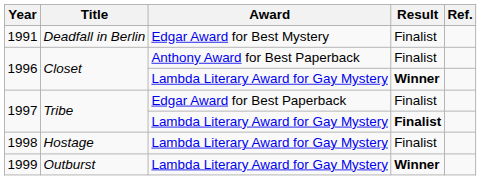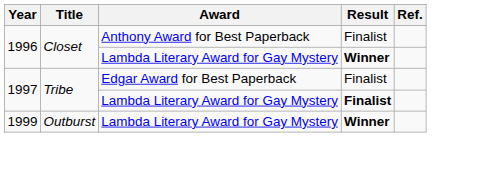- row: 1991 | Deadfall in Berlin | Edgar Award for Best Mystery | Finalist
- row: 1998 | Hostage | Lambda Literary Award for Gay Mystery | Finalist
